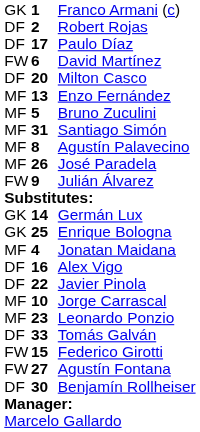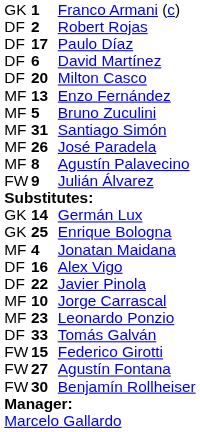David Martínez | column 1: FW -> DF
rows swapped: Agustín Palavecino <-> José Paradela
Benjamín Rollheiser | column 1: DF -> FW
